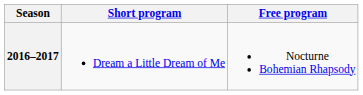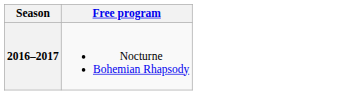- column: Short program | Dream a Little Dream of Me
